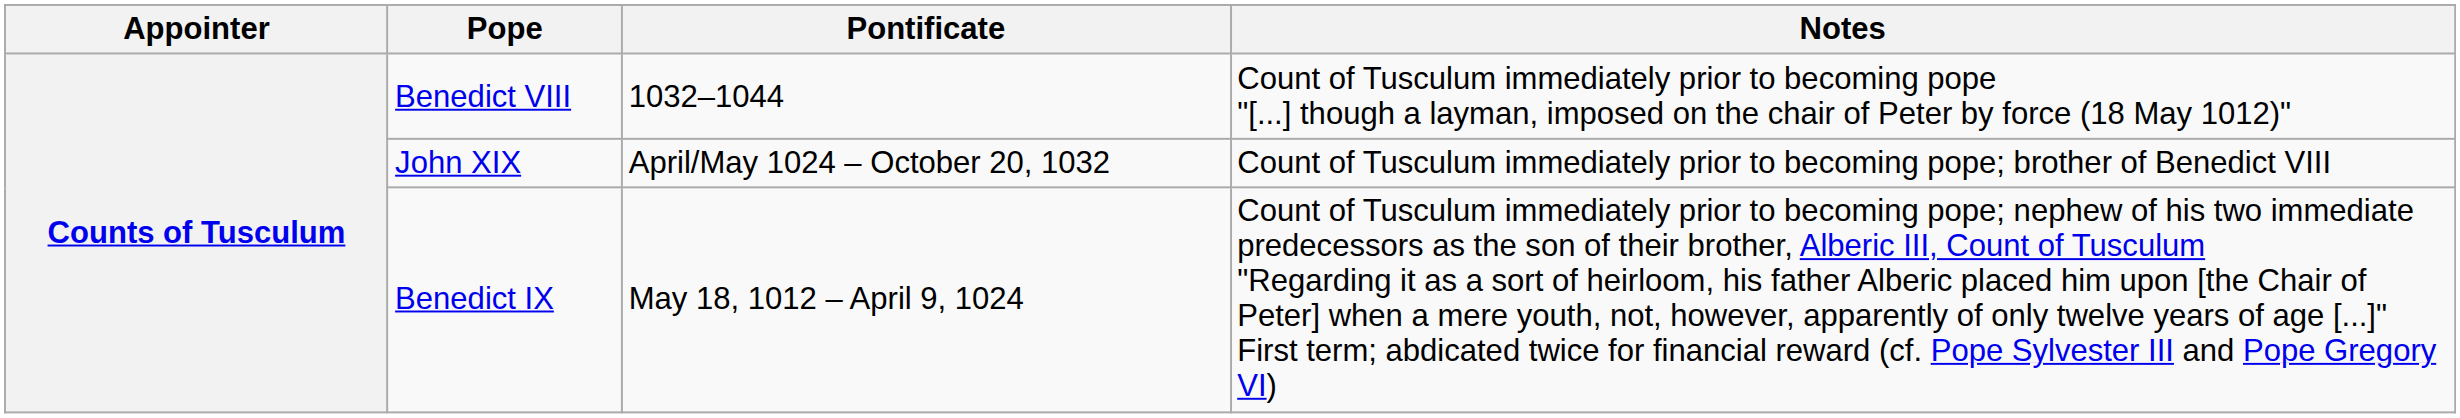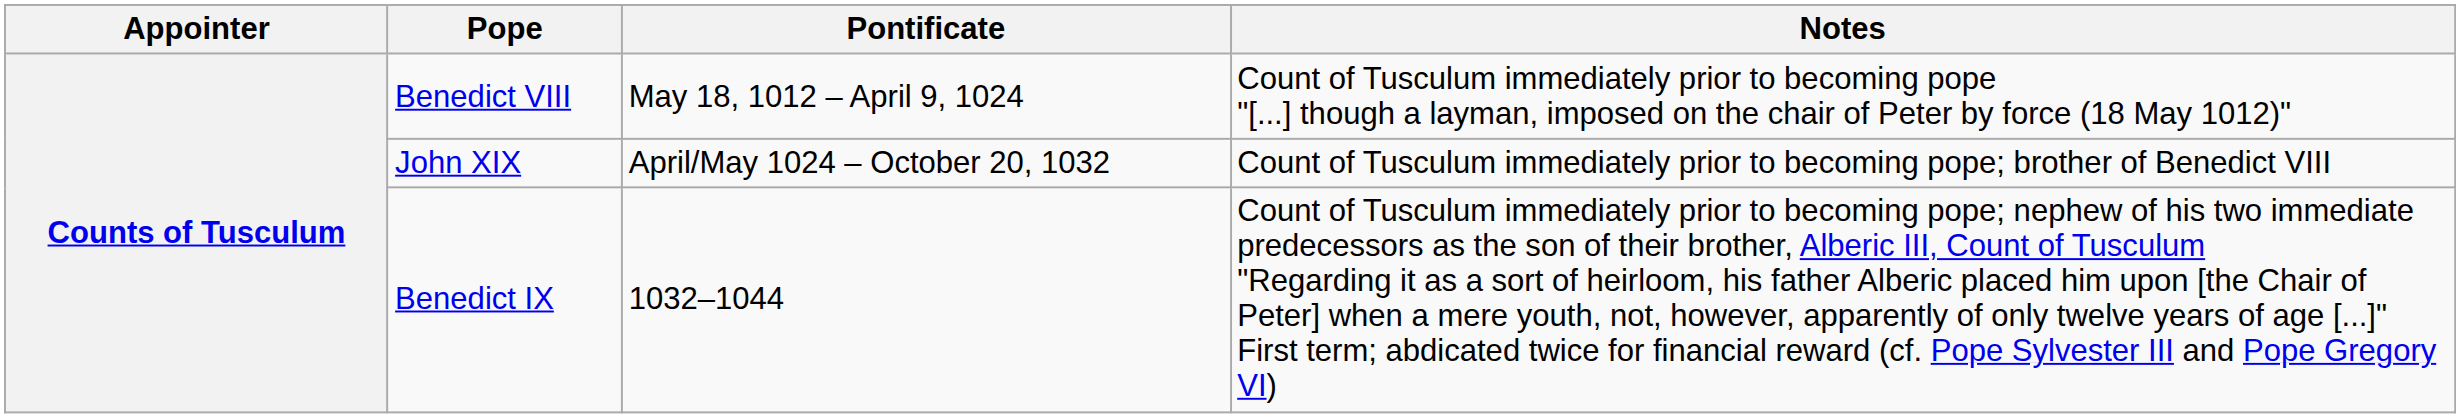Benedict VIII | Pontificate: 1032–1044 -> May 18, 1012 – April 9, 1024
Benedict IX | Pontificate: May 18, 1012 – April 9, 1024 -> 1032–1044
